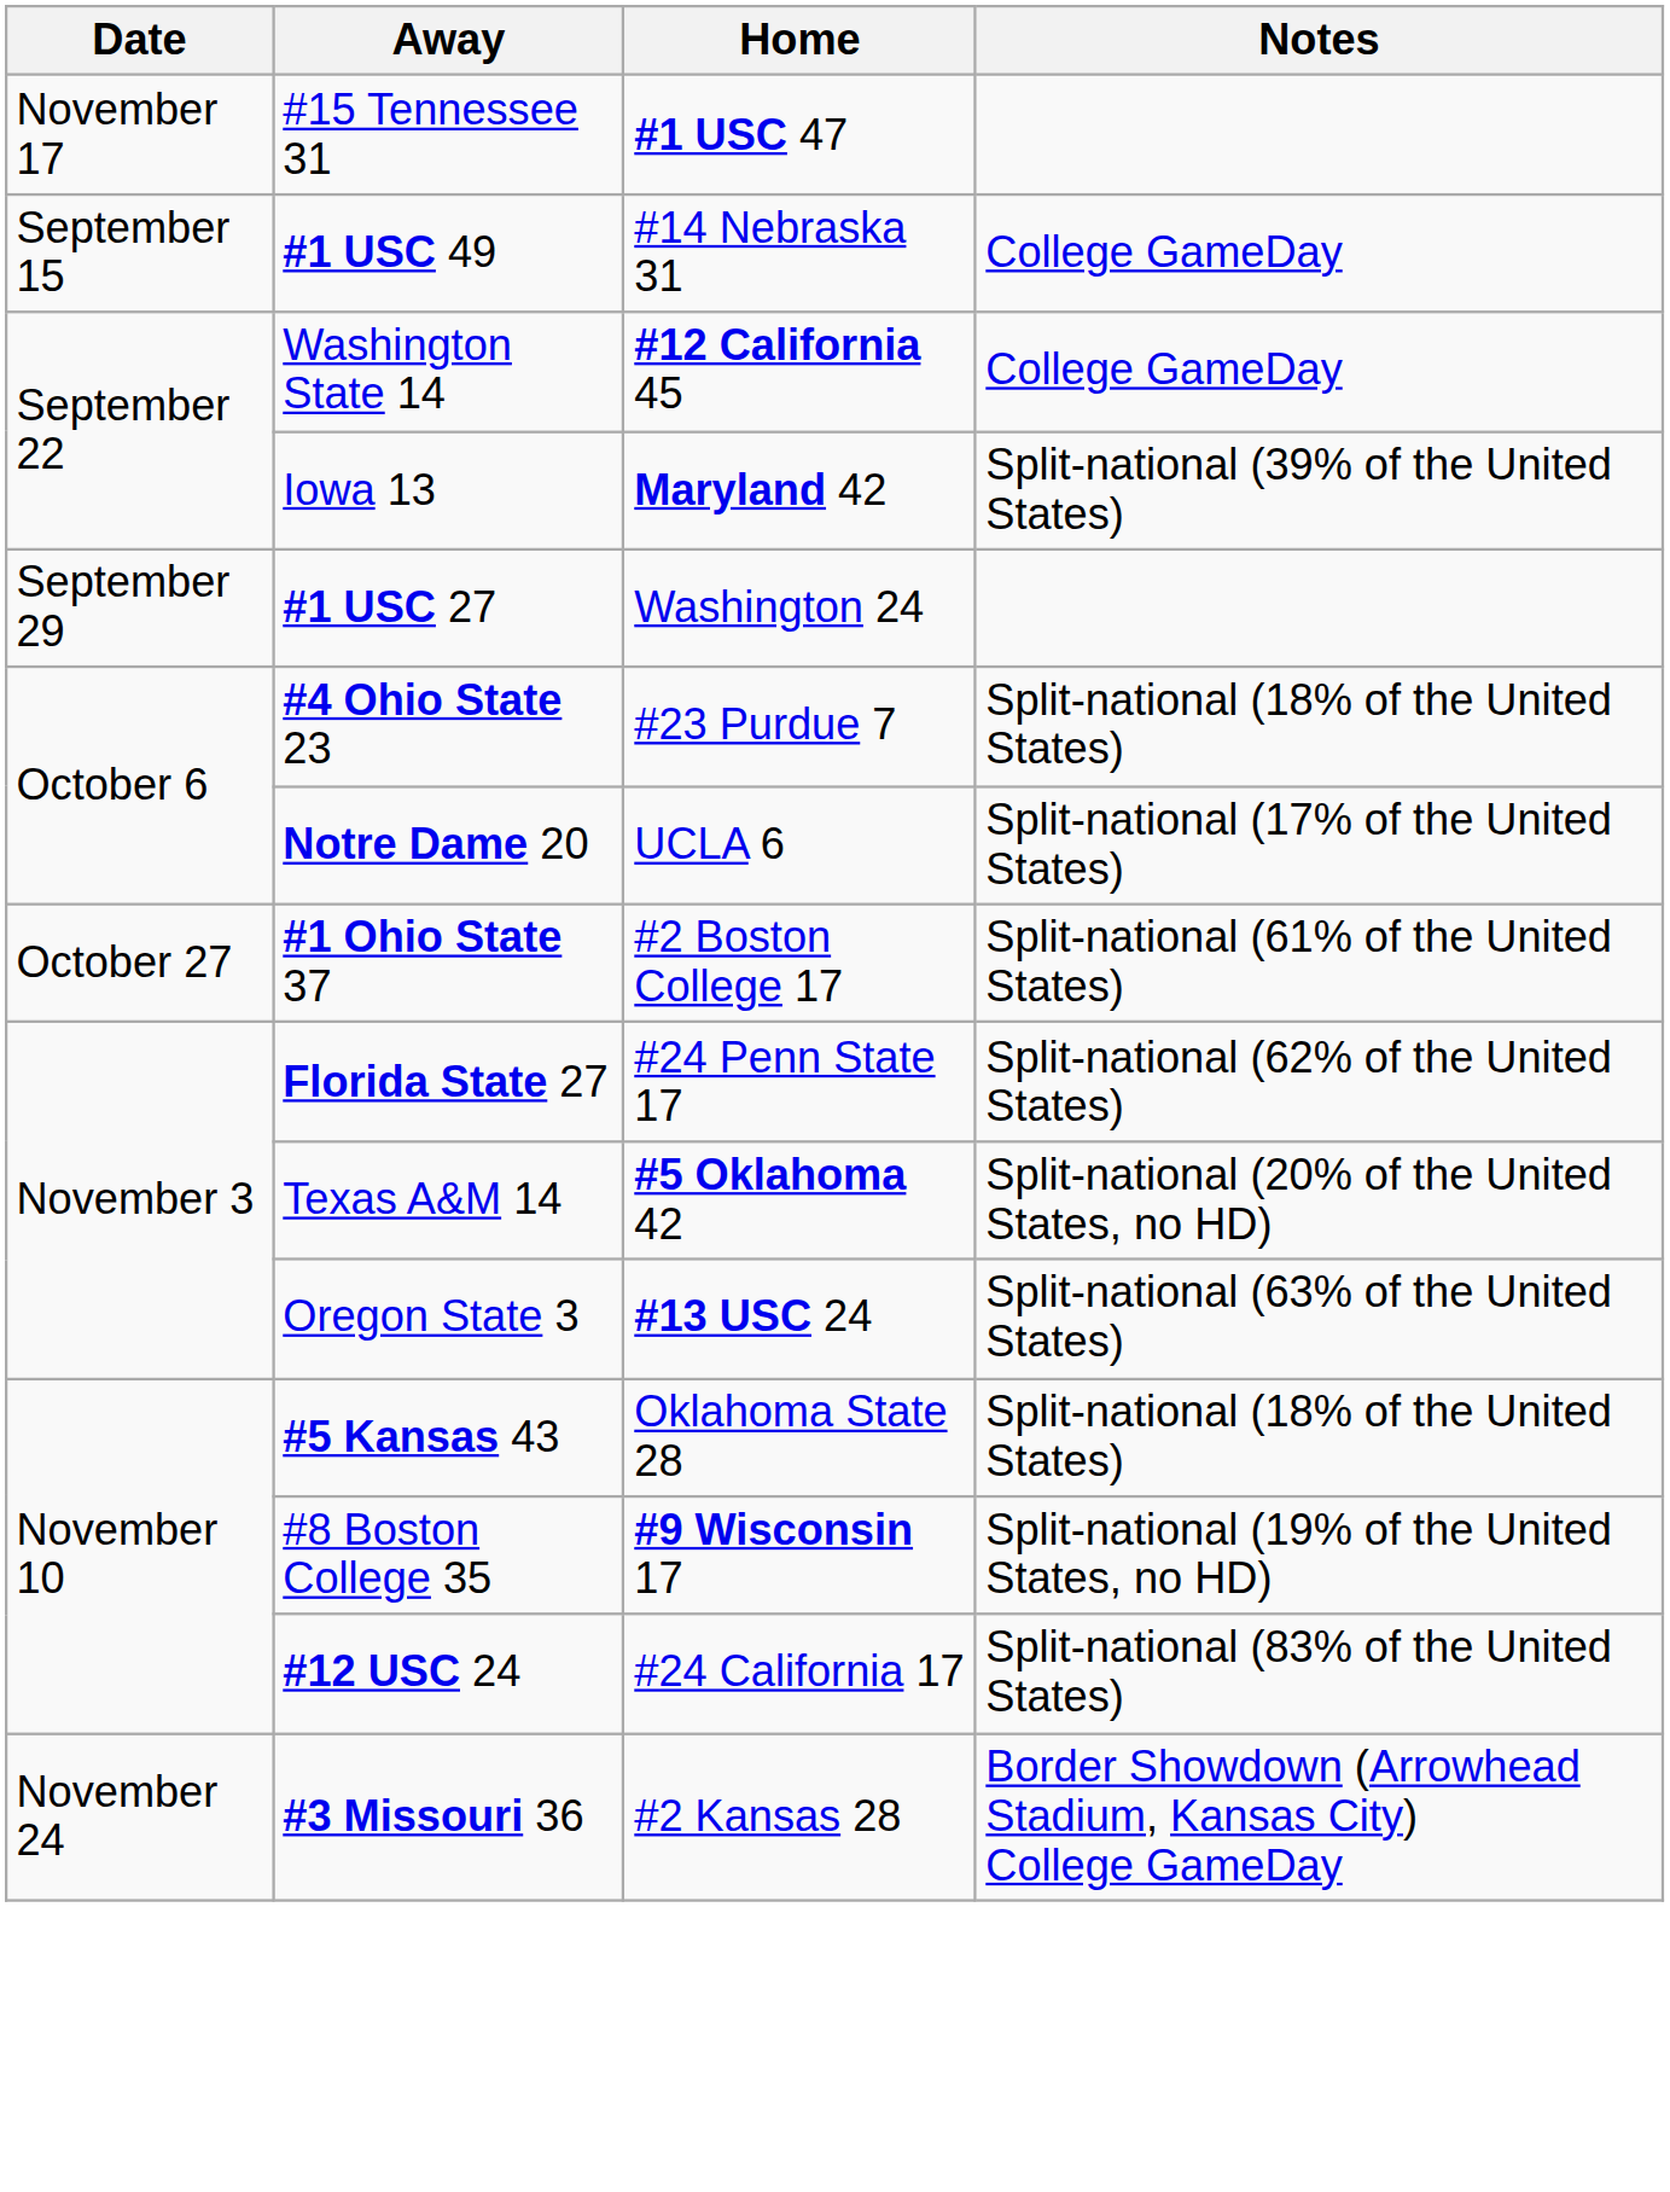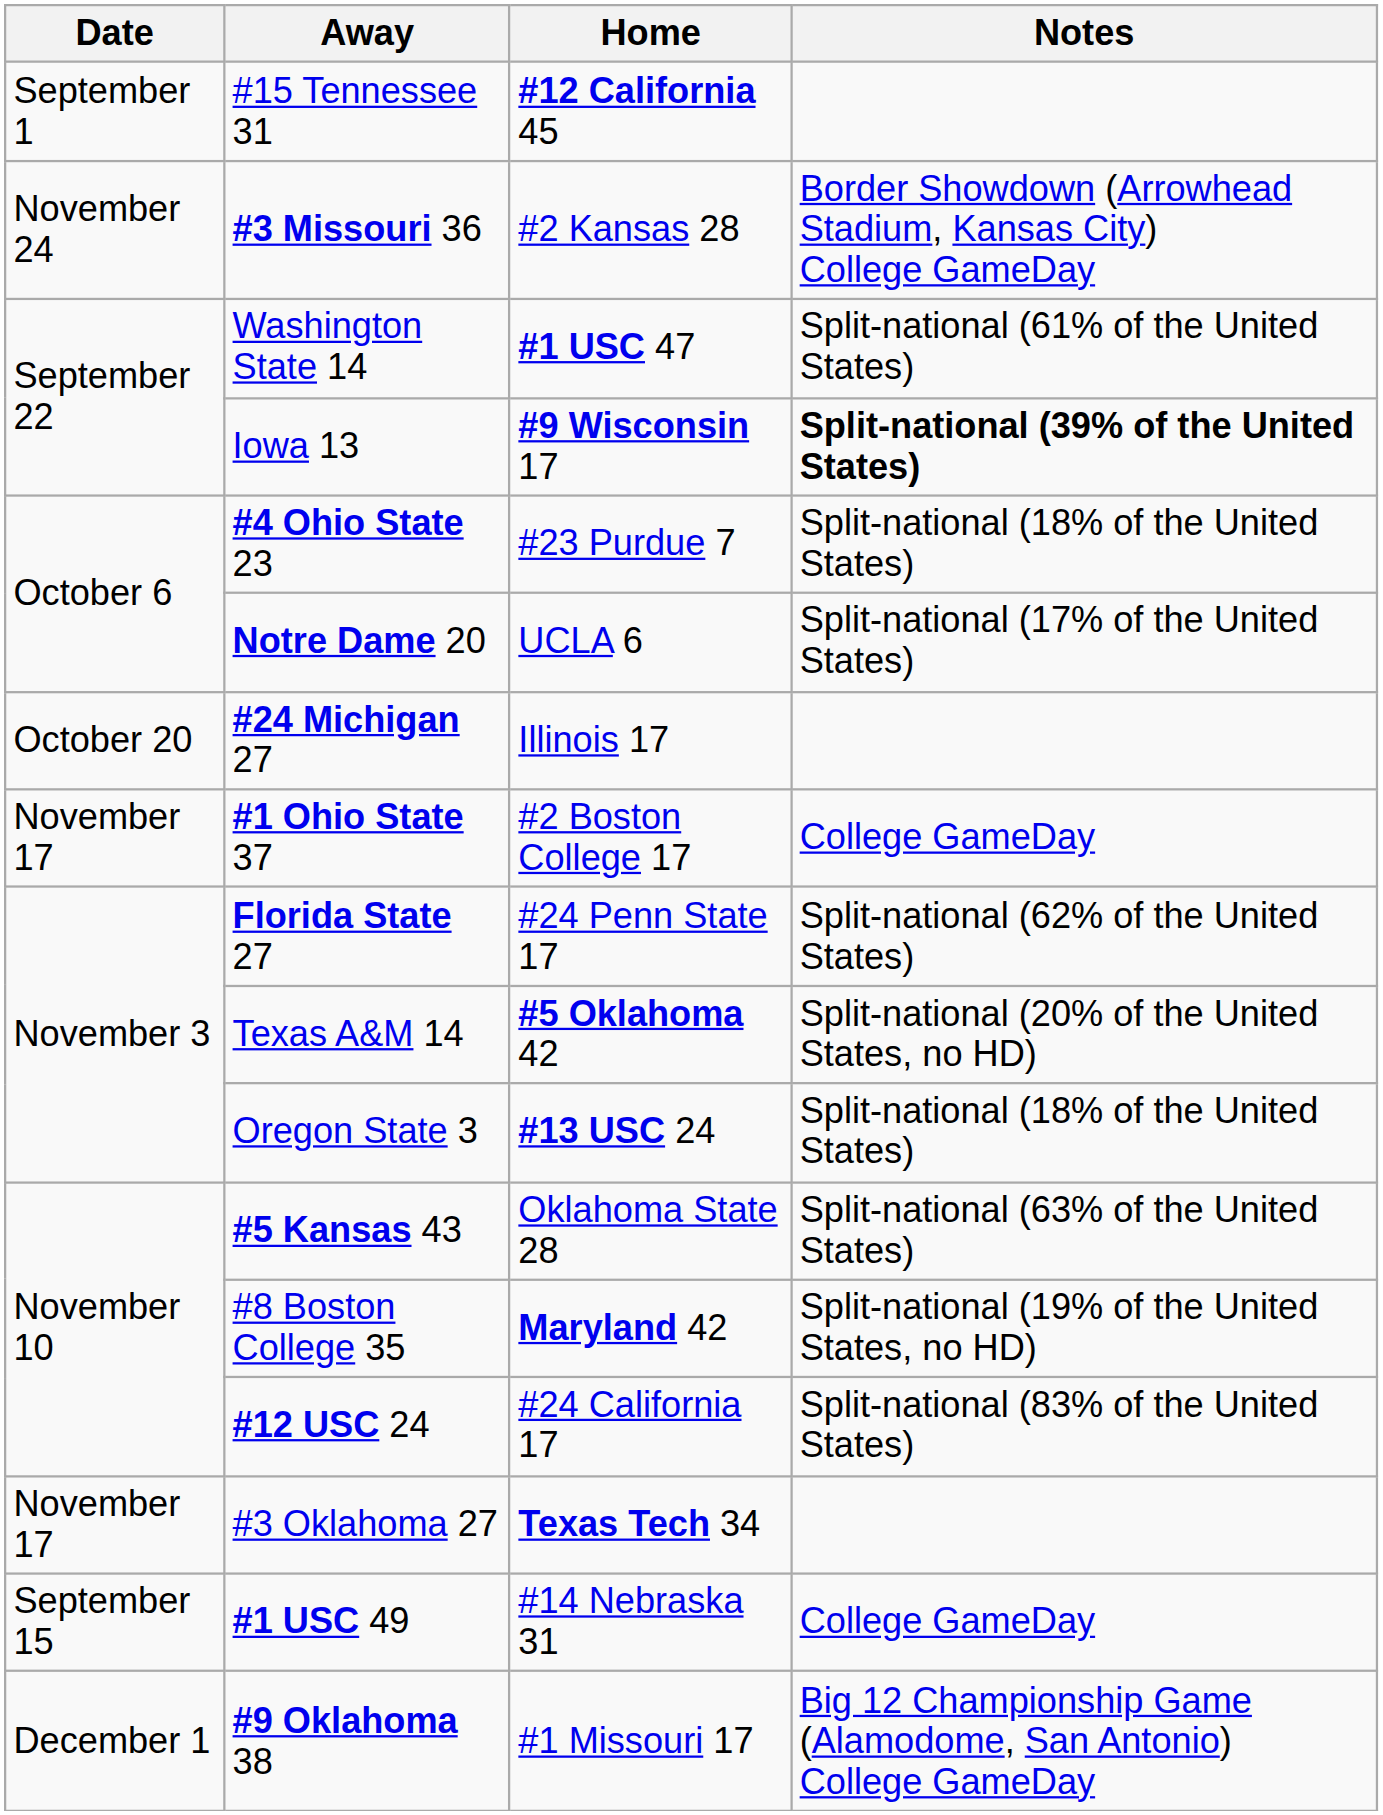#15 Tennessee 31 | Date: November 17 -> September 1
#15 Tennessee 31 | Home: #1 USC 47 -> #12 California 45
rows swapped: #1 USC 49 <-> #3 Missouri 36
Washington State 14 | Home: #12 California 45 -> #1 USC 47
Washington State 14 | Notes: College GameDay -> Split-national (61% of the United States)
Iowa 13 | Home: Maryland 42 -> #9 Wisconsin 17
Iowa 13 | Notes: normal -> bold
- row: September 29 | #1 USC 27 | Washington 24
+ row: October 20 | #24 Michigan 27 | Illinois 17
#1 Ohio State 37 | Date: October 27 -> November 17
#1 Ohio State 37 | Notes: Split-national (61% of the United States) -> College GameDay
Oregon State 3 | Notes: Split-national (63% of the United States) -> Split-national (18% of the United States)
#5 Kansas 43 | Notes: Split-national (18% of the United States) -> Split-national (63% of the United States)
#8 Boston College 35 | Home: #9 Wisconsin 17 -> Maryland 42
+ row: November 17 | #3 Oklahoma 27 | Texas Tech 34
+ row: December 1 | #9 Oklahoma 38 | #1 Missouri 17 | Big 12 Championship Game (Alamodome, San Antonio) College GameDay
